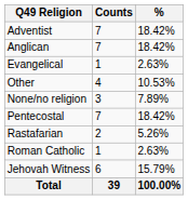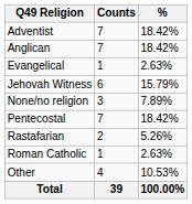rows swapped: Jehovah Witness <-> Other
